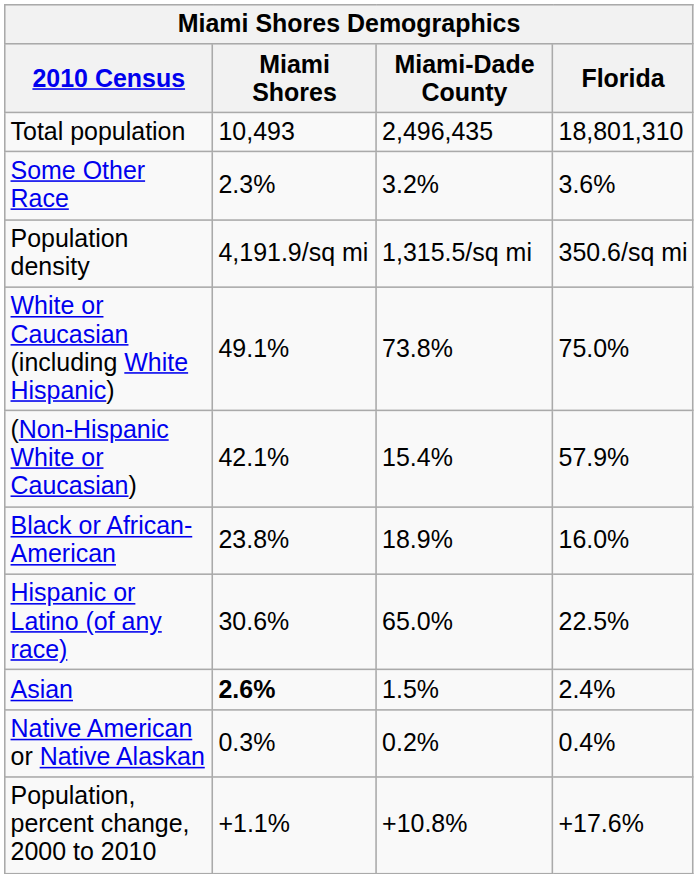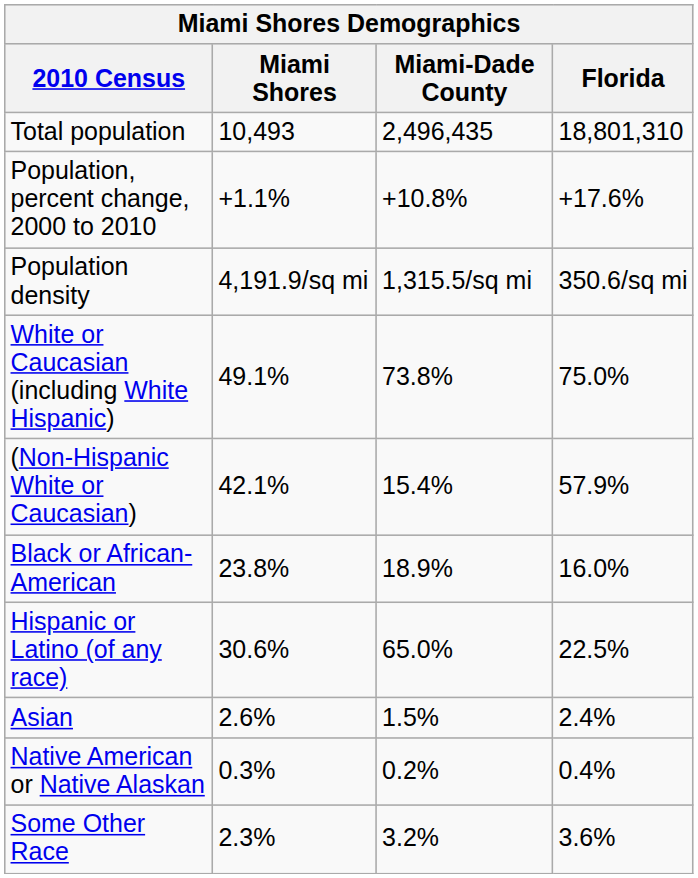rows swapped: Population, percent change, 2000 to 2010 <-> Some Other Race
Asian | Miami Shores: bold -> normal
